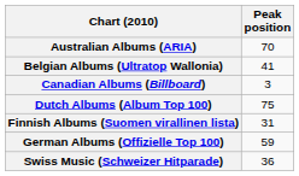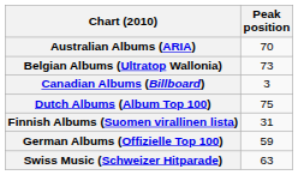Belgian Albums (Ultratop Wallonia) | Peak position: 41 -> 73
Swiss Music (Schweizer Hitparade) | Peak position: 36 -> 63
